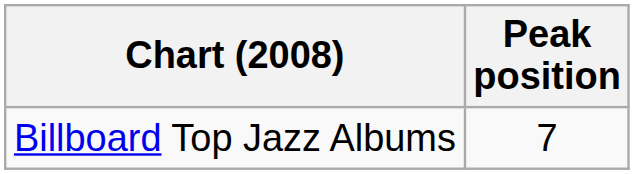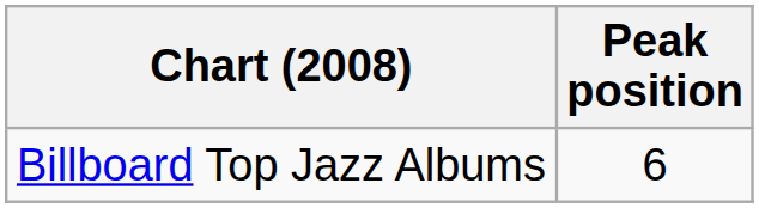Billboard Top Jazz Albums | Peak position: 7 -> 6
